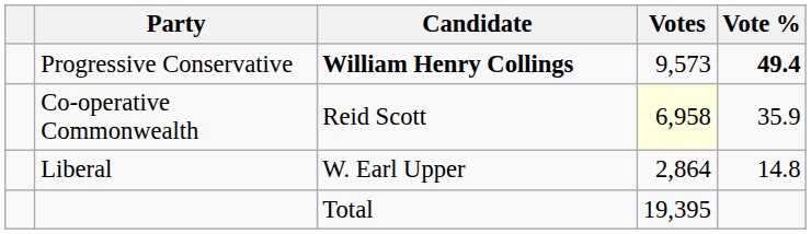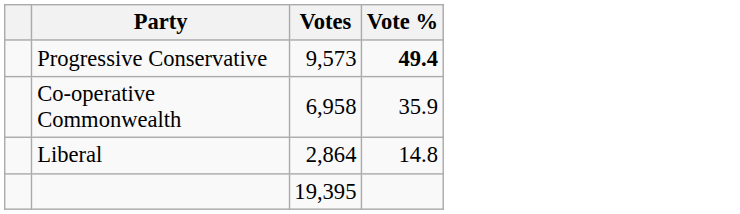- column: Candidate | William Henry Collings | Reid Scott | W. Earl Upper | Total
Co-operative Commonwealth | Votes: lightyellow background -> no background
